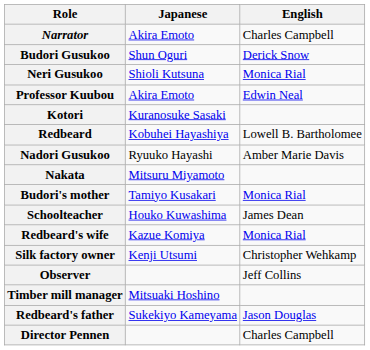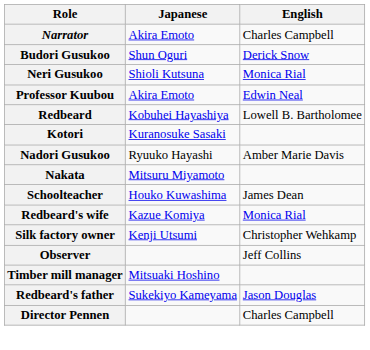rows swapped: Redbeard <-> Kotori
- row: Budori's mother | Tamiyo Kusakari | Monica Rial
